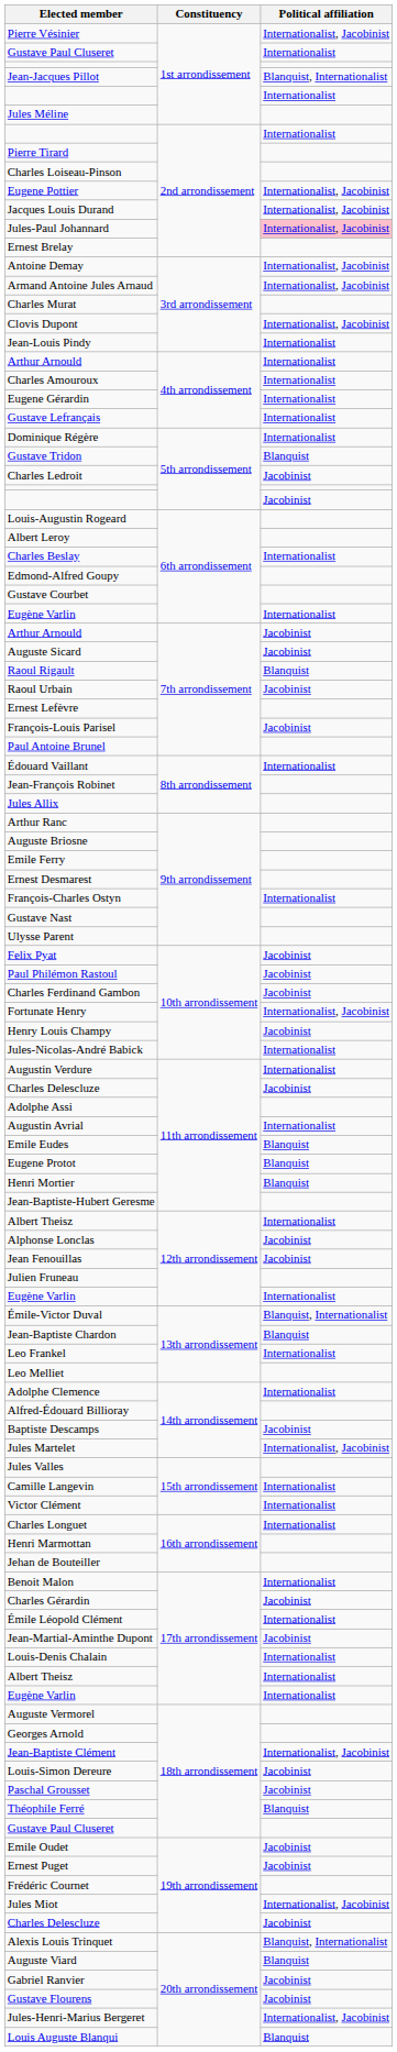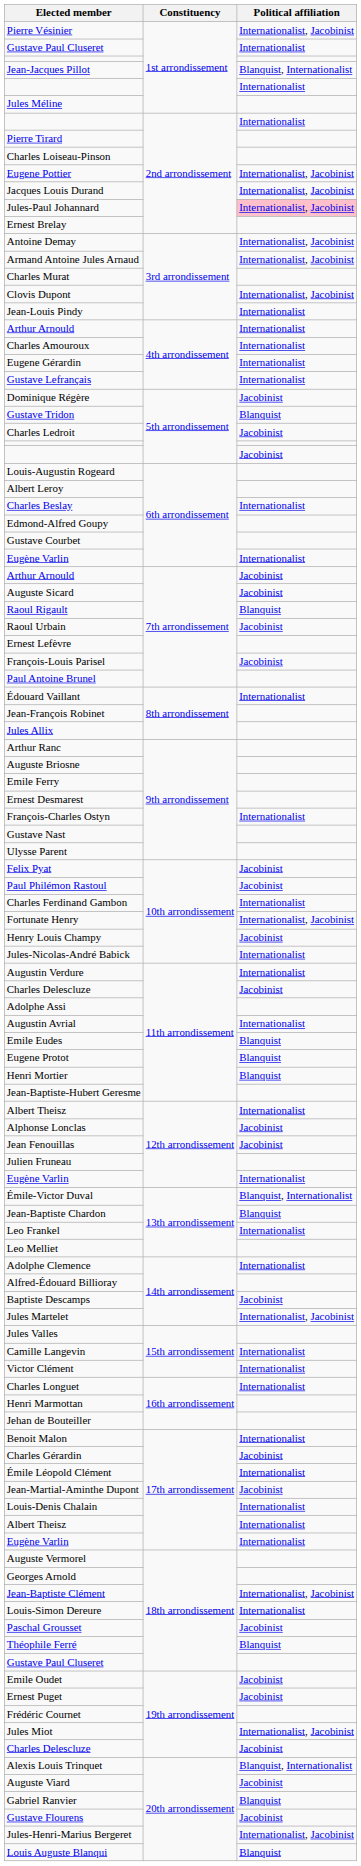Dominique Régère | Political affiliation: Internationalist -> Jacobinist
Charles Ferdinand Gambon | Political affiliation: Jacobinist -> Internationalist
Louis-Simon Dereure | Political affiliation: Jacobinist -> Internationalist
Auguste Viard | Political affiliation: Blanquist -> Jacobinist
Gabriel Ranvier | Political affiliation: Jacobinist -> Blanquist
